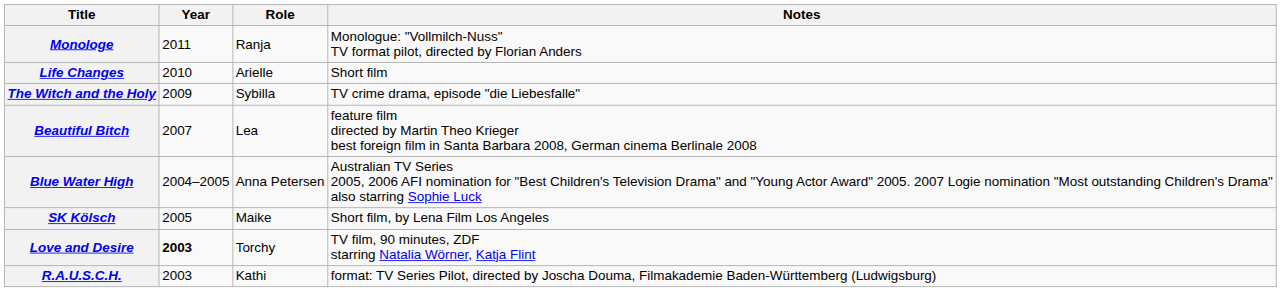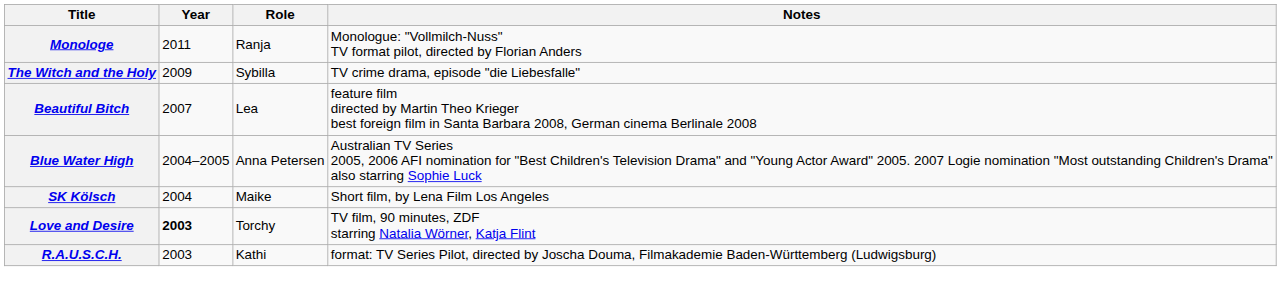- row: Life Changes | 2010 | Arielle | Short film
SK Kölsch | Year: 2005 -> 2004
